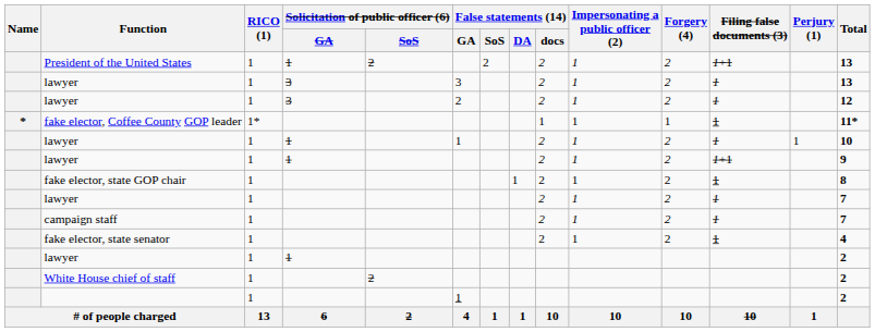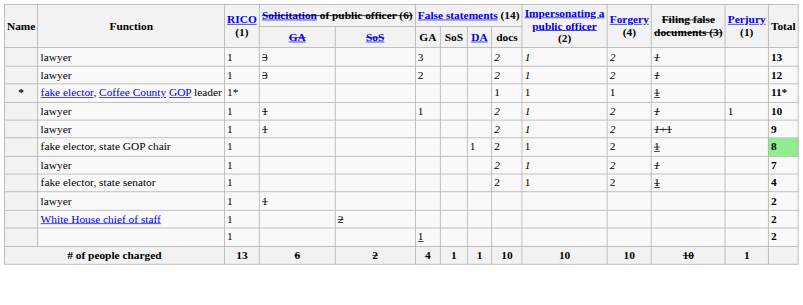- row: President of the United States | 1 | 1 | 2 | 2 | 2 | 1 | 2 | 1+1 | 13
fake elector, state GOP chair | Total: no background -> lightgreen background
- row: campaign staff | 1 | 2 | 1 | 2 | 1 | 7
